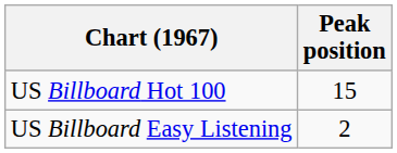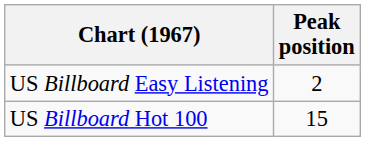rows swapped: US Billboard Easy Listening <-> US Billboard Hot 100
